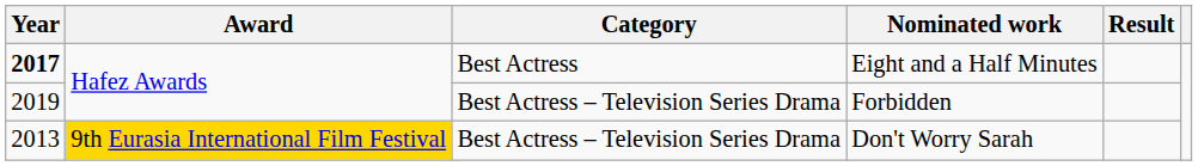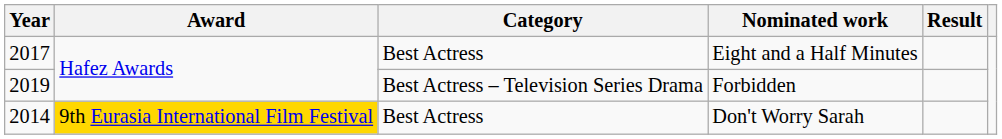Eight and a Half Minutes | Year: bold -> normal
Don't Worry Sarah | Year: 2013 -> 2014
Don't Worry Sarah | Category: Best Actress – Television Series Drama -> Best Actress
